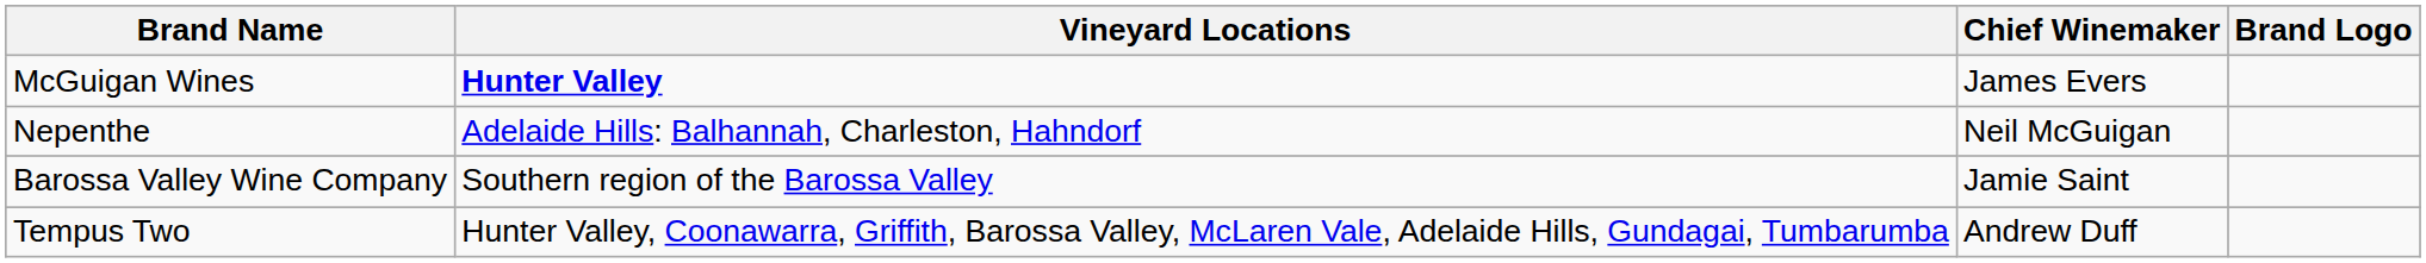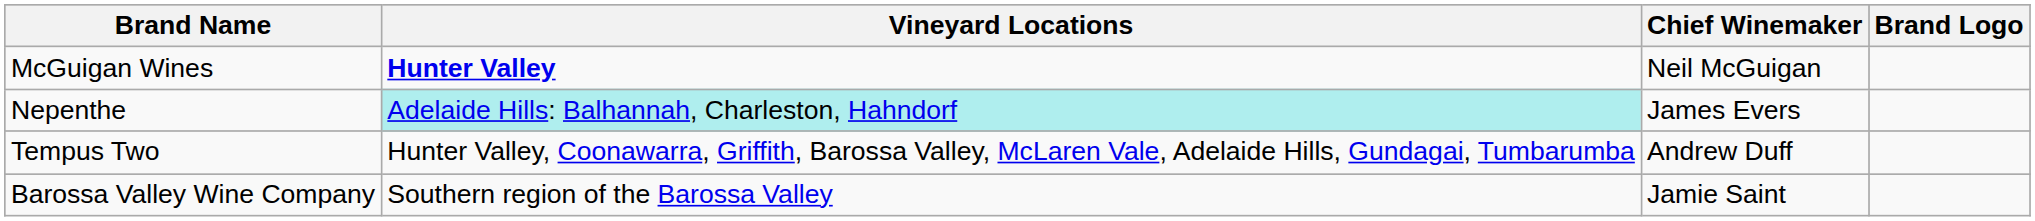McGuigan Wines | Chief Winemaker: James Evers -> Neil McGuigan
Nepenthe | Vineyard Locations: no background -> paleturquoise background
Nepenthe | Chief Winemaker: Neil McGuigan -> James Evers
rows swapped: Tempus Two <-> Barossa Valley Wine Company
